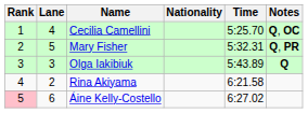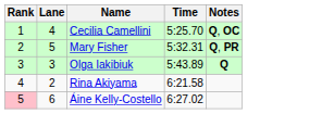- column: Nationality
